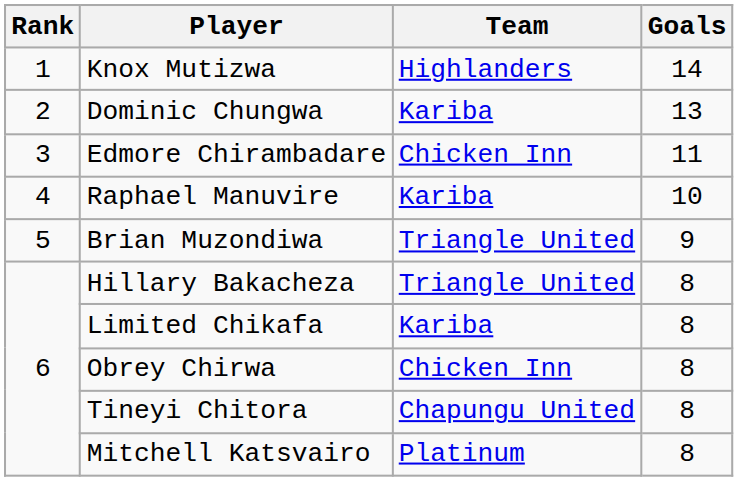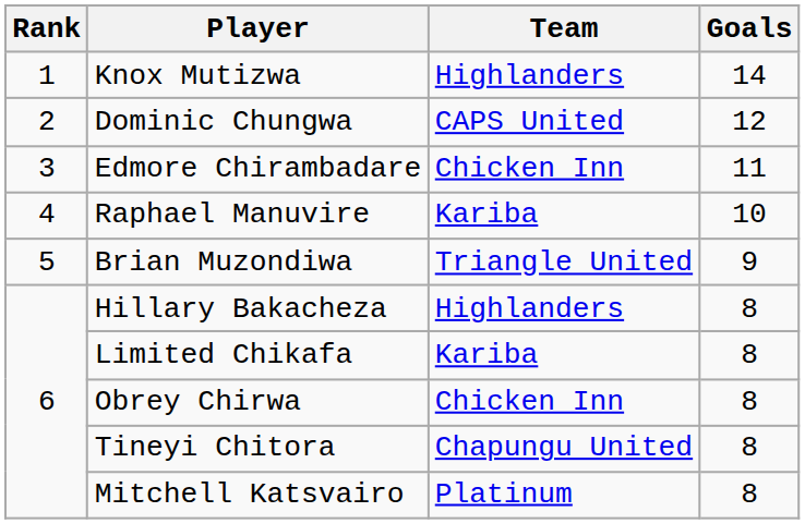Dominic Chungwa | Team: Kariba -> CAPS United
Dominic Chungwa | Goals: 13 -> 12
Hillary Bakacheza | Team: Triangle United -> Highlanders
